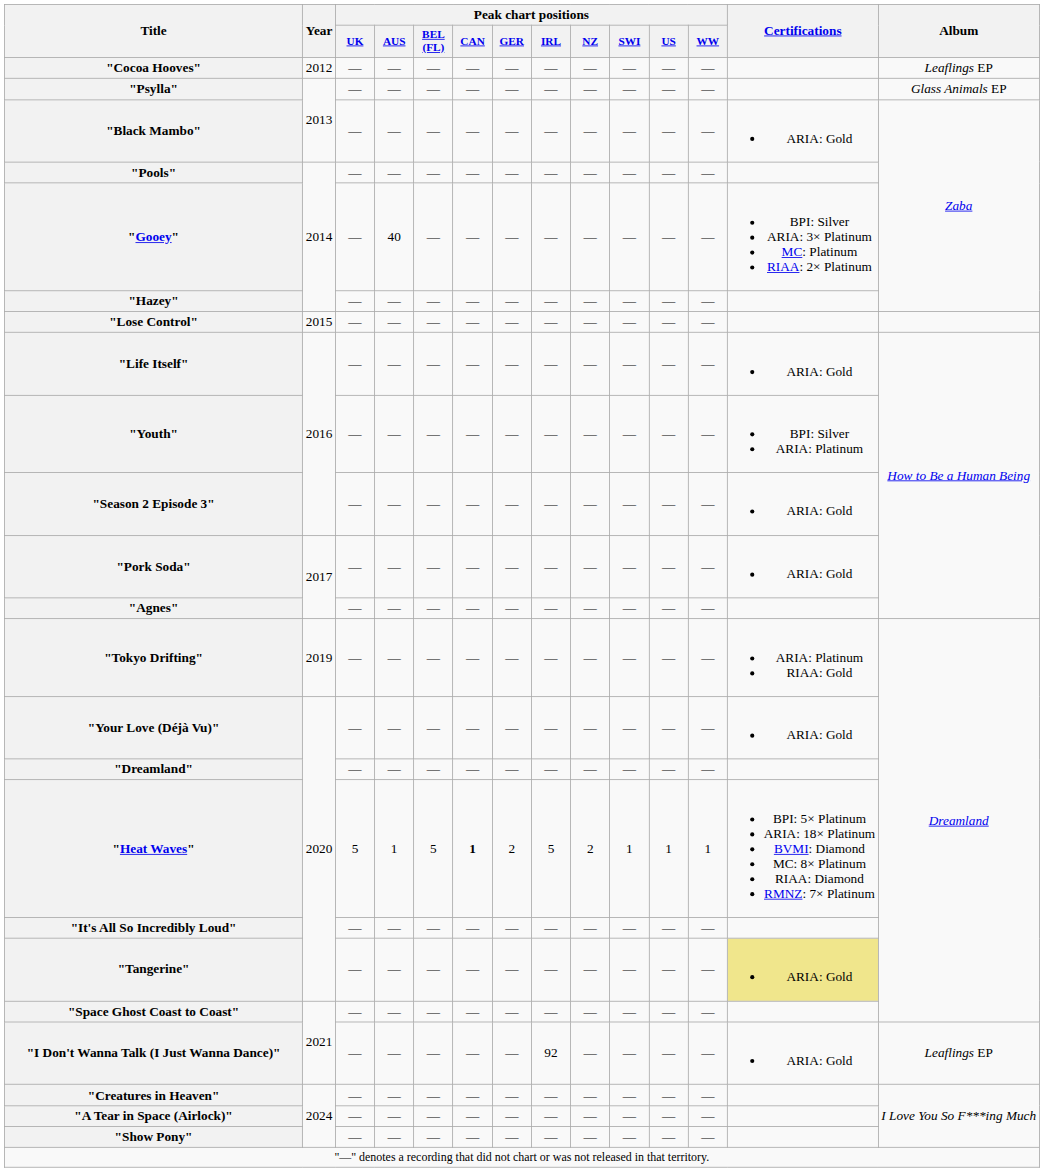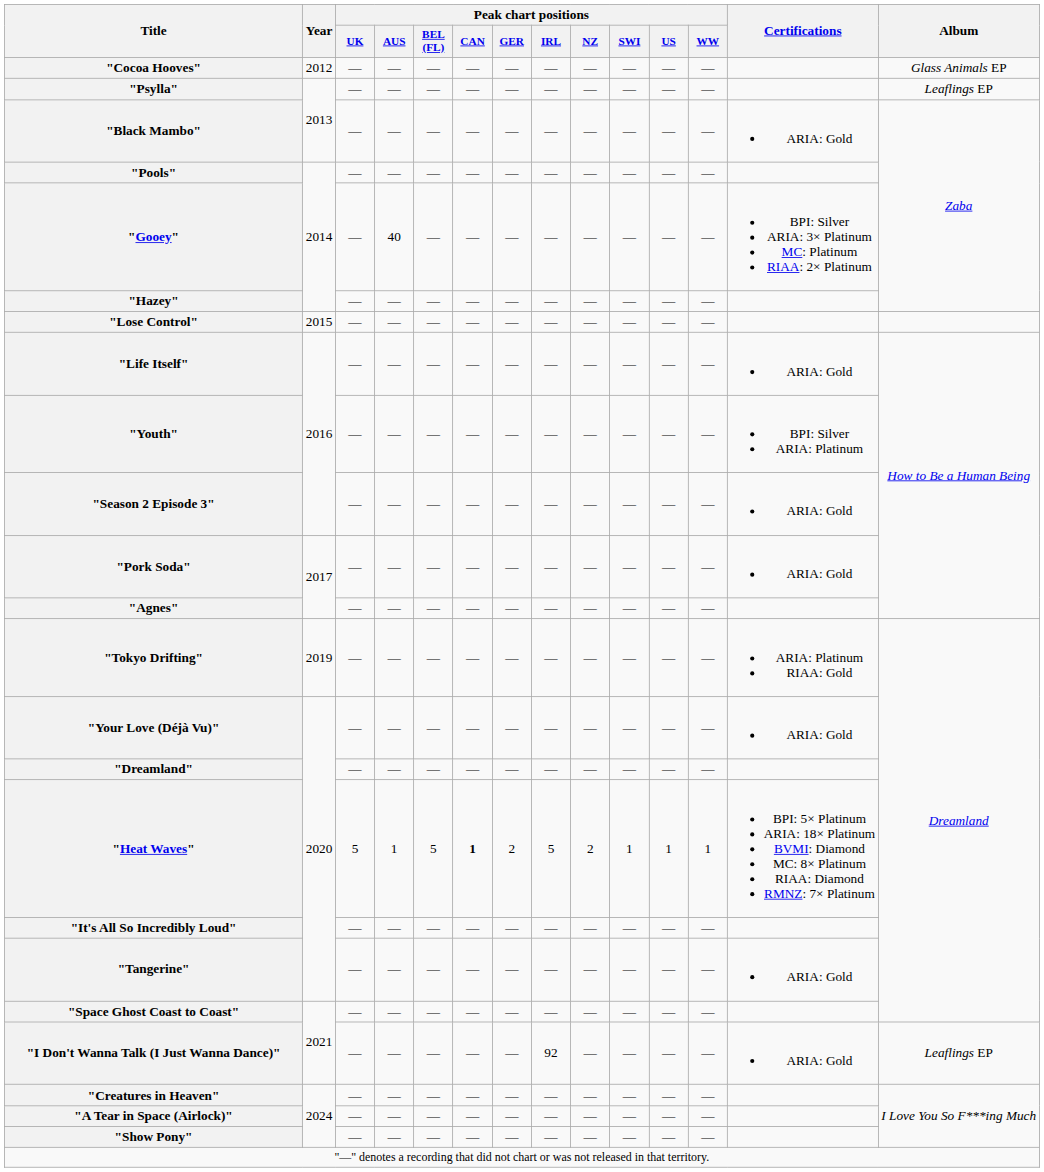"Cocoa Hooves" | Album: Leaflings EP -> Glass Animals EP
"Psylla" | Album: Glass Animals EP -> Leaflings EP
"Tangerine" | Certifications: khaki background -> no background
